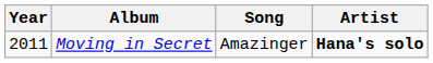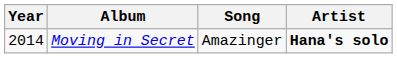Moving in Secret | Year: 2011 -> 2014
